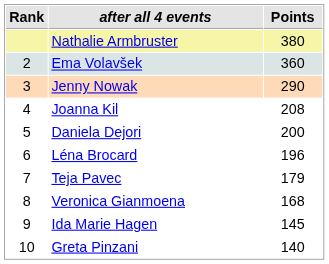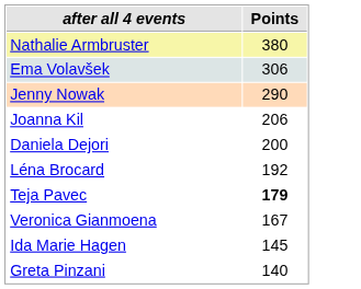- column: Rank | 2 | 3 | 4 | 5 | 6 | 7 | 8 | 9 | 10
Ema Volavšek | Points: 360 -> 306
Joanna Kil | Points: 208 -> 206
Léna Brocard | Points: 196 -> 192
Teja Pavec | Points: normal -> bold
Veronica Gianmoena | Points: 168 -> 167
